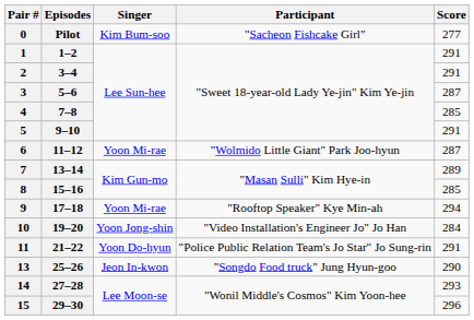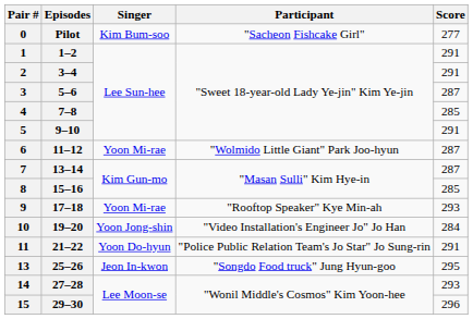7 | Score: 289 -> 287
9 | Score: 294 -> 293
13 | Score: 290 -> 295
